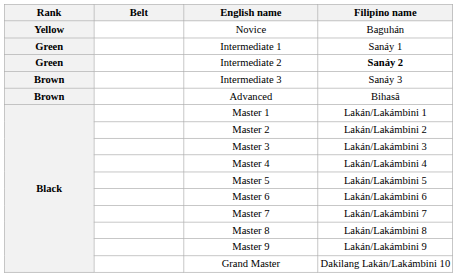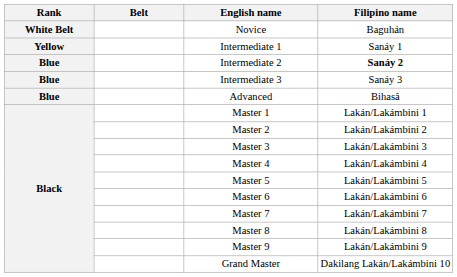Novice | Rank: Yellow -> White Belt
Intermediate 1 | Rank: Green -> Yellow
Intermediate 2 | Rank: Green -> Blue
Intermediate 3 | Rank: Brown -> Blue
Advanced | Rank: Brown -> Blue
